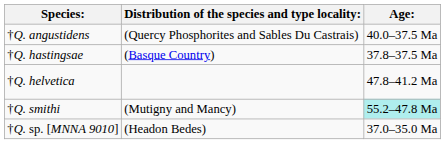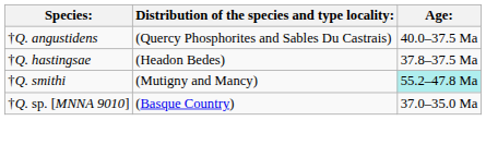†Q. hastingsae | Distribution of the species and type locality:: (Basque Country) -> (Headon Bedes)
- row: †Q. helvetica | 47.8–41.2 Ma
†Q. sp. [MNNA 9010] | Distribution of the species and type locality:: (Headon Bedes) -> (Basque Country)
